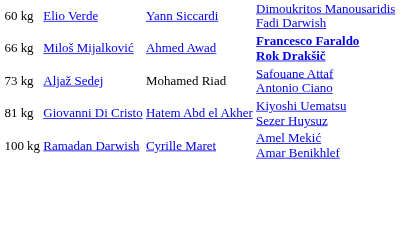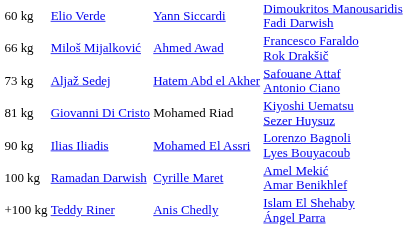66 kg | column 4: bold -> normal
73 kg | column 3: Mohamed Riad -> Hatem Abd el Akher
81 kg | column 3: Hatem Abd el Akher -> Mohamed Riad
+ row: 90 kg | Ilias Iliadis | Mohamed El Assri | Lorenzo Bagnoli Lyes Bouyacoub
+ row: +100 kg | Teddy Riner | Anis Chedly | Islam El Shehaby Ángel Parra
